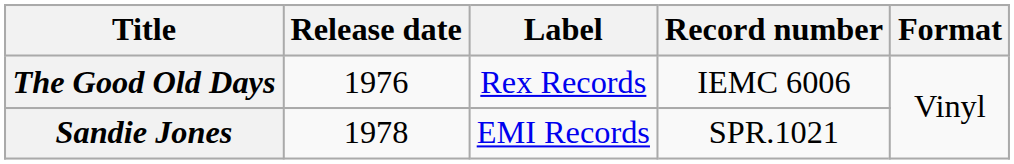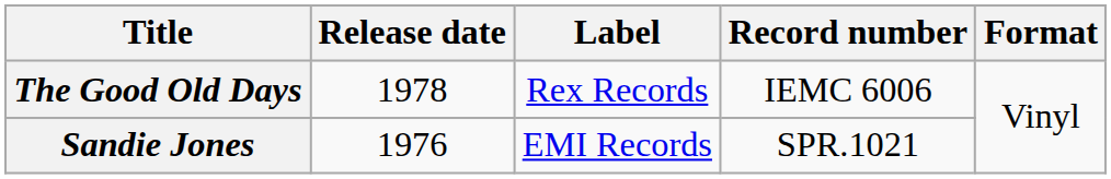The Good Old Days | Release date: 1976 -> 1978
Sandie Jones | Release date: 1978 -> 1976
